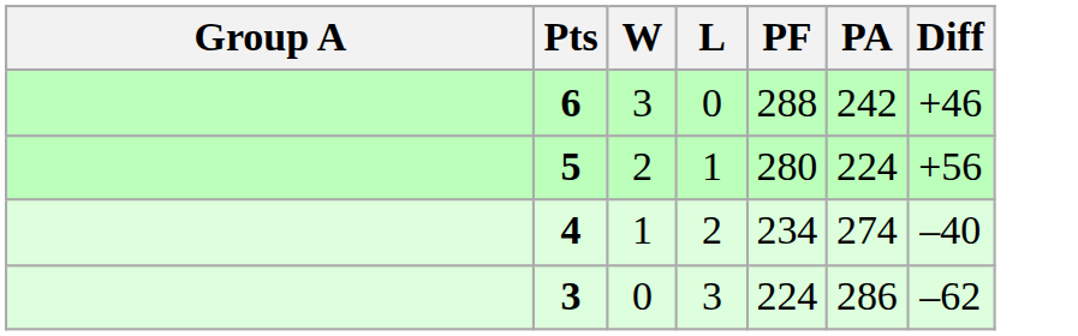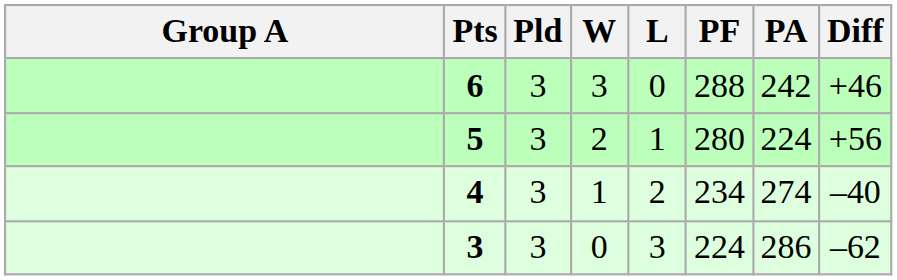+ column: Pld | 3 | 3 | 3 | 3
